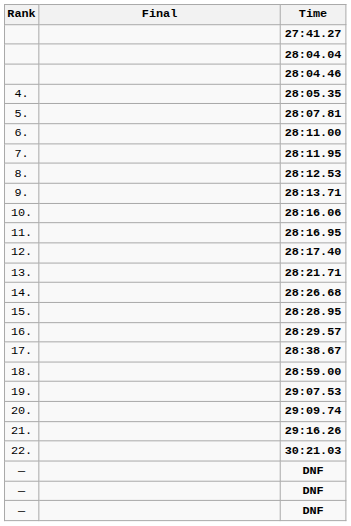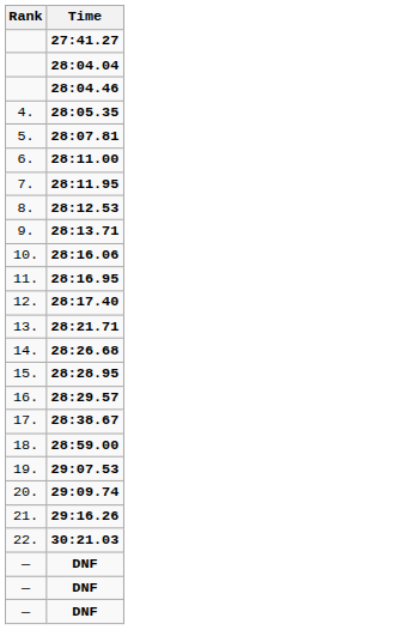- column: Final
